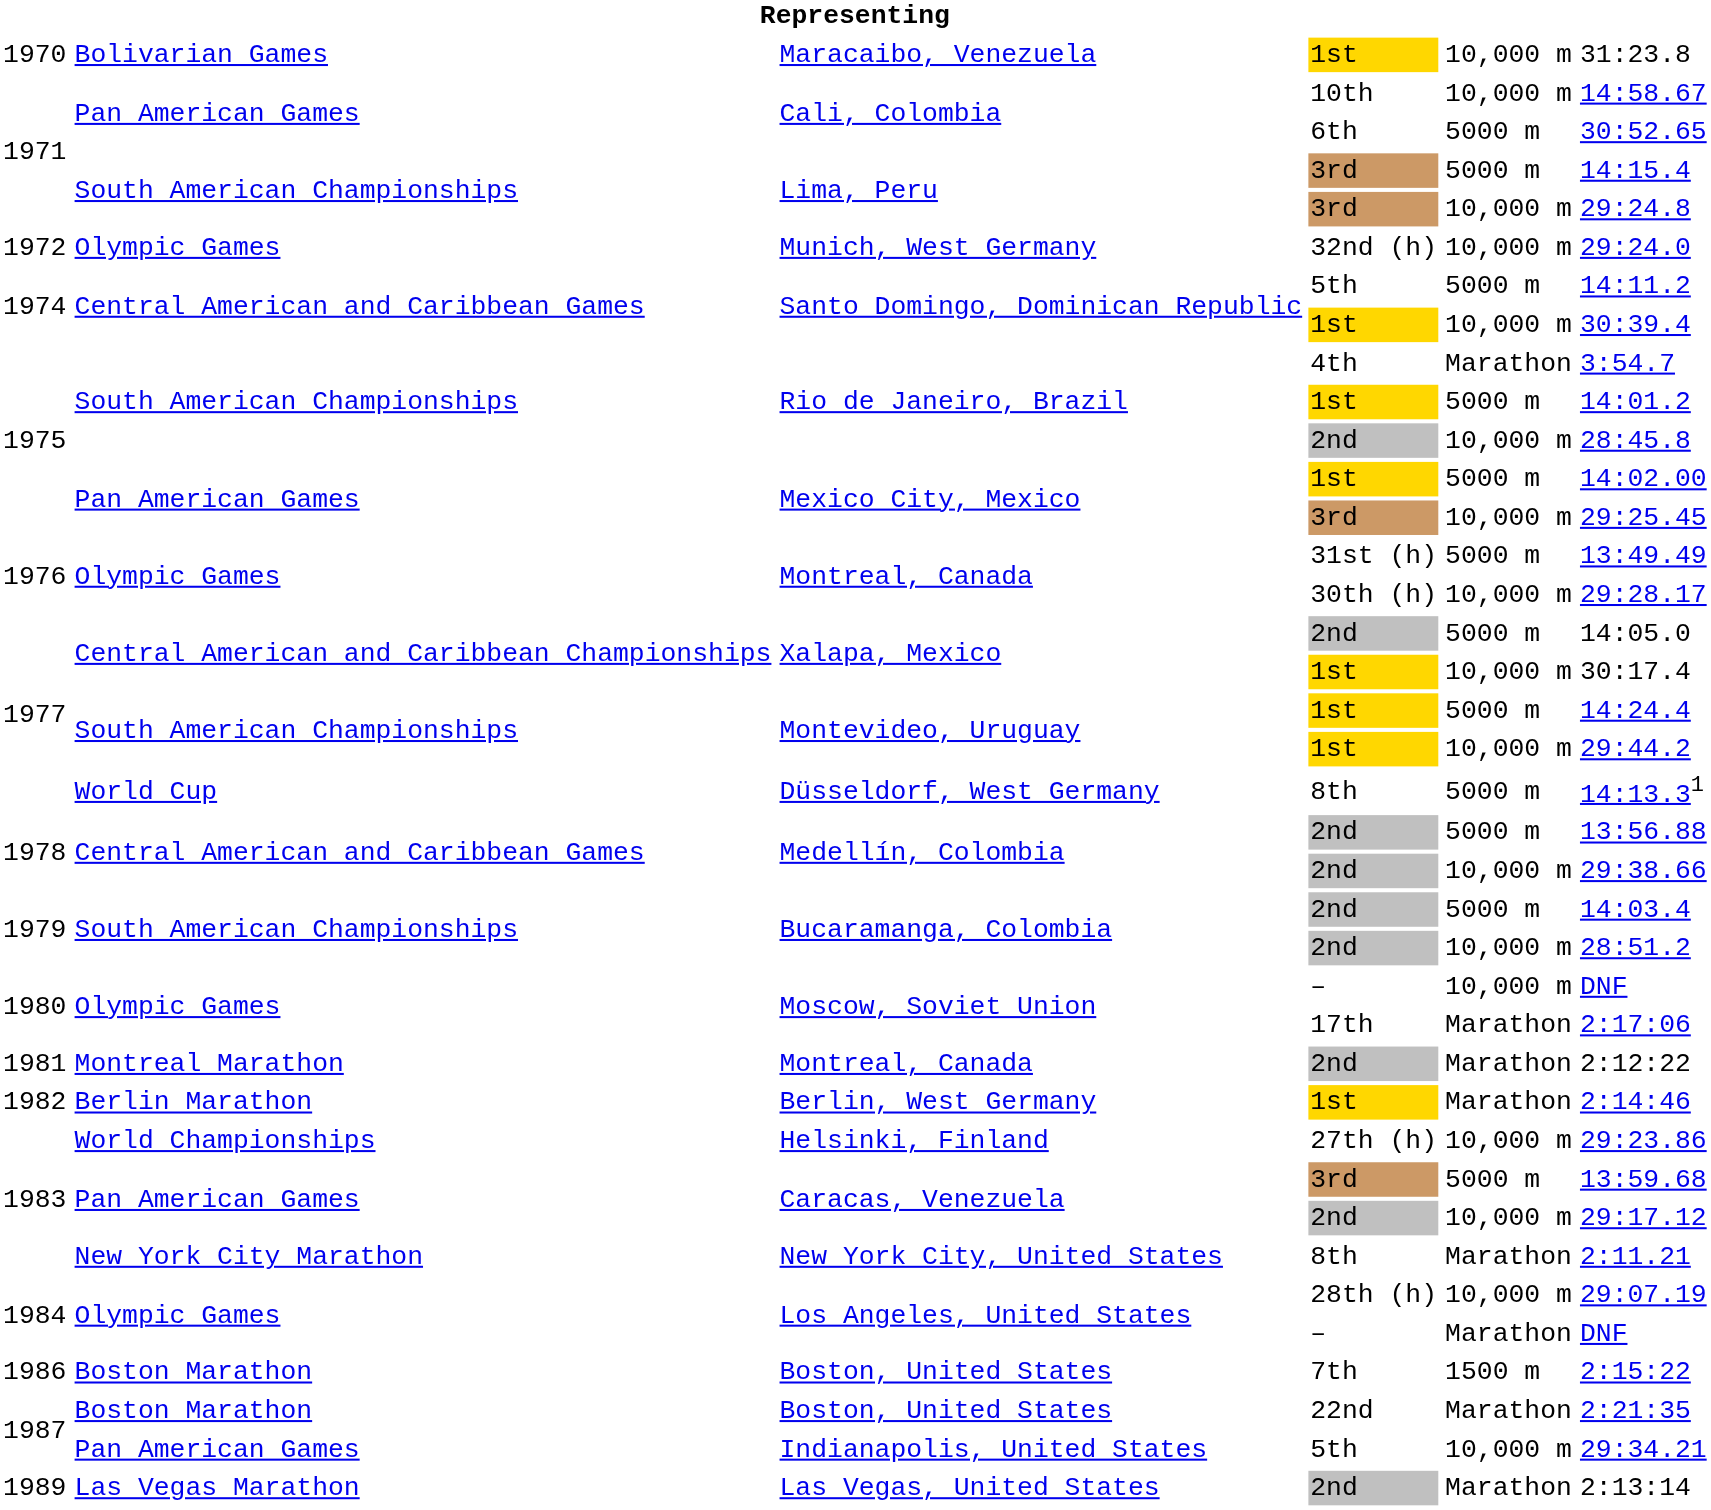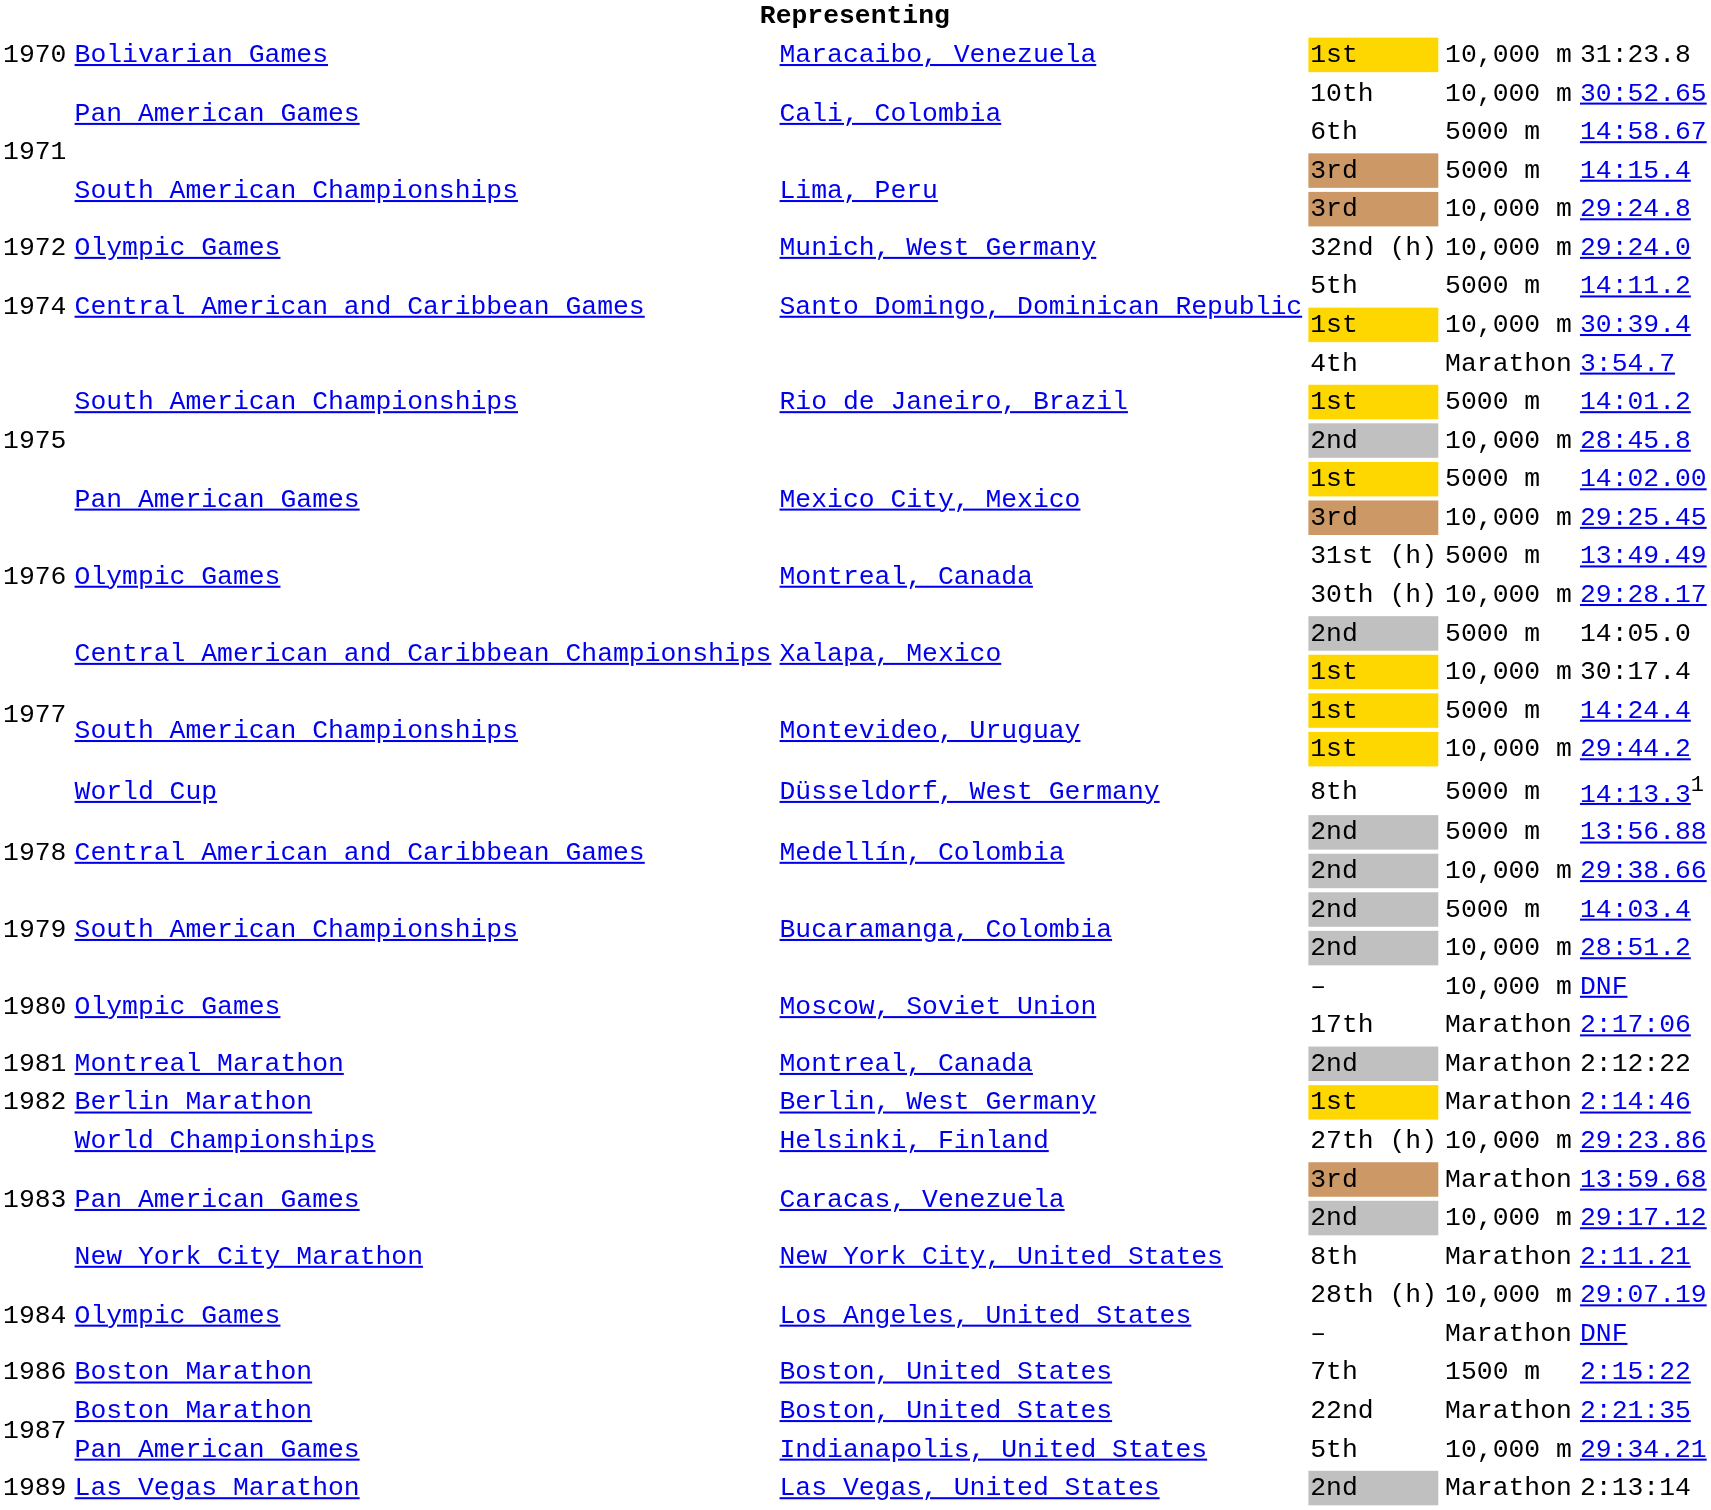Cali, Colombia / 10th | column 6: 14:58.67 -> 30:52.65
Cali, Colombia / 6th | column 6: 30:52.65 -> 14:58.67
Caracas, Venezuela / 3rd | column 5: 5000 m -> Marathon
